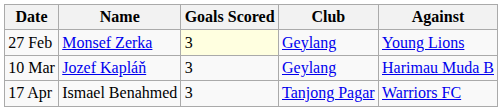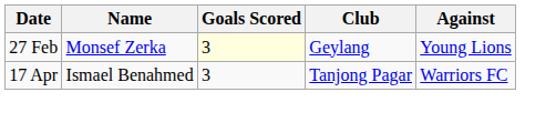- row: 10 Mar | Jozef Kapláň | 3 | Geylang | Harimau Muda B
